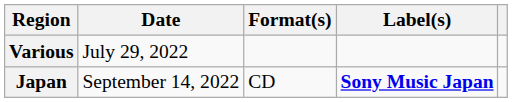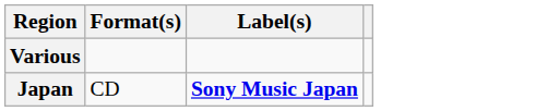- column: Date | July 29, 2022 | September 14, 2022
